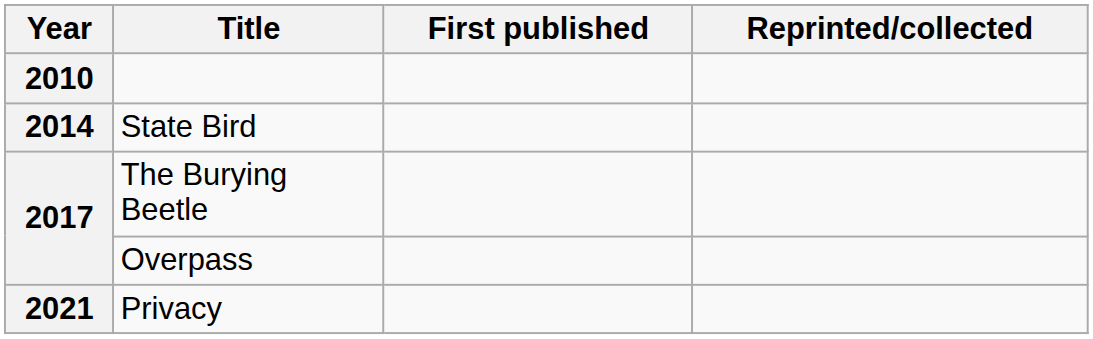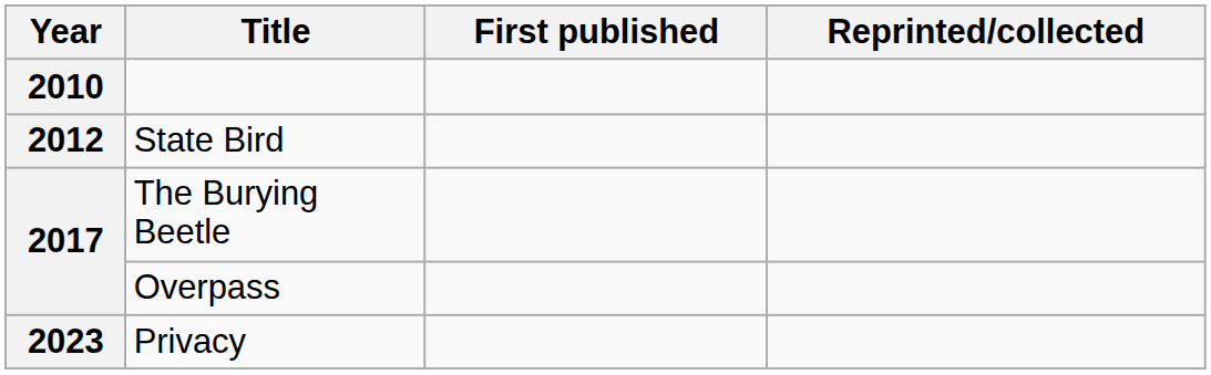State Bird | Year: 2014 -> 2012
Privacy | Year: 2021 -> 2023
